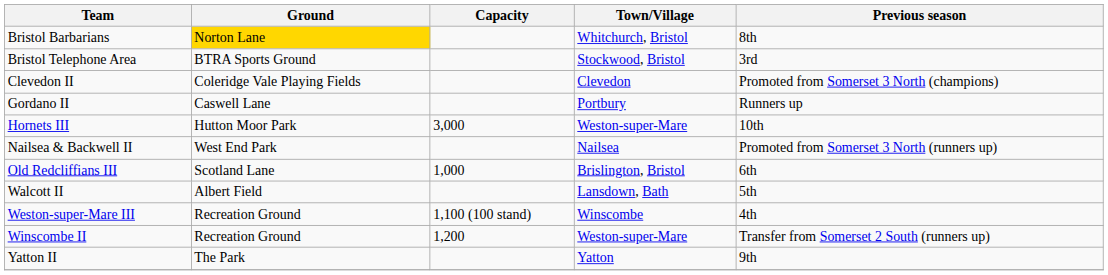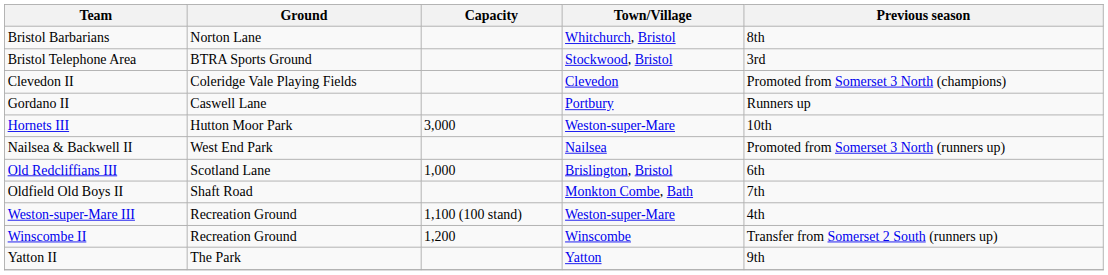Bristol Barbarians | Ground: gold background -> no background
+ row: Oldfield Old Boys II | Shaft Road | Monkton Combe, Bath | 7th
- row: Walcott II | Albert Field | Lansdown, Bath | 5th
Weston-super-Mare III | Town/Village: Winscombe -> Weston-super-Mare
Winscombe II | Town/Village: Weston-super-Mare -> Winscombe
